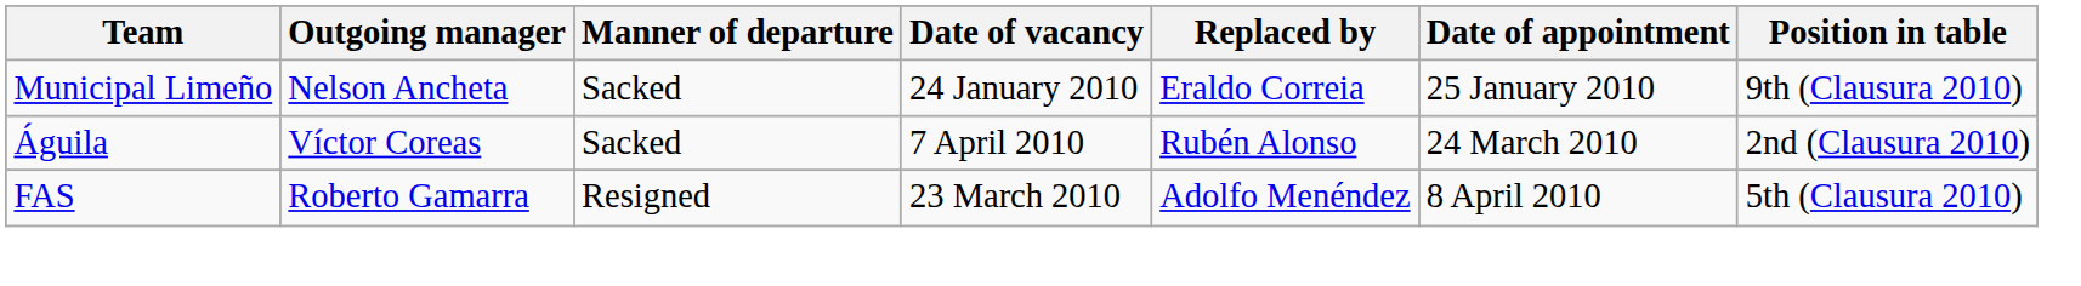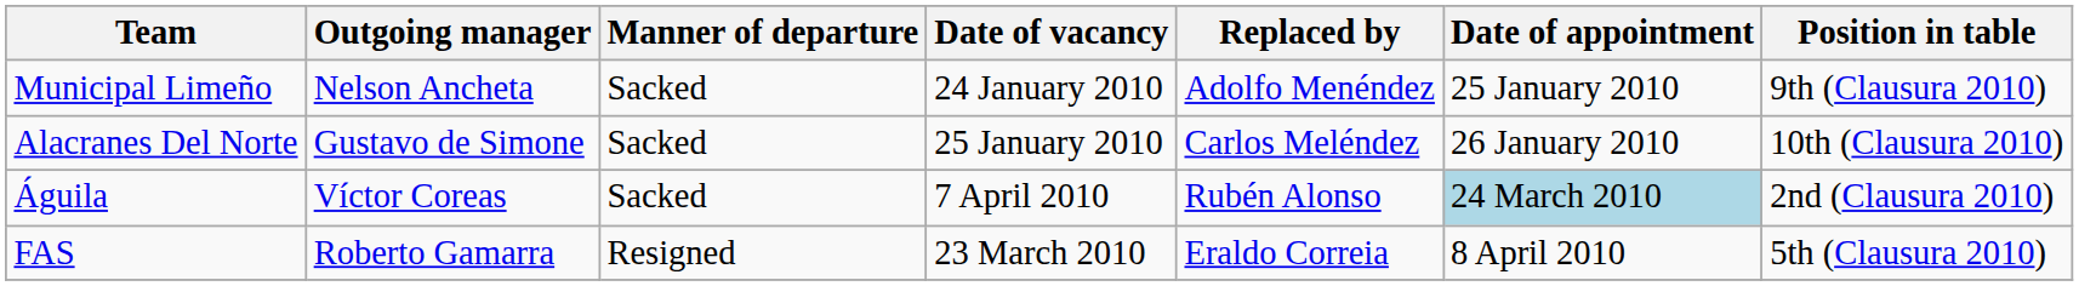Municipal Limeño | Replaced by: Eraldo Correia -> Adolfo Menéndez
+ row: Alacranes Del Norte | Gustavo de Simone | Sacked | 25 January 2010 | Carlos Meléndez | 26 January 2010 | 10th (Clausura 2010)
Águila | Date of appointment: no background -> lightblue background
FAS | Replaced by: Adolfo Menéndez -> Eraldo Correia
